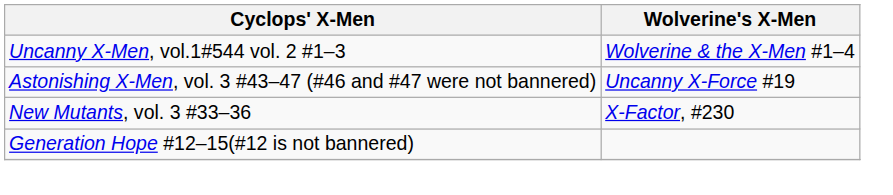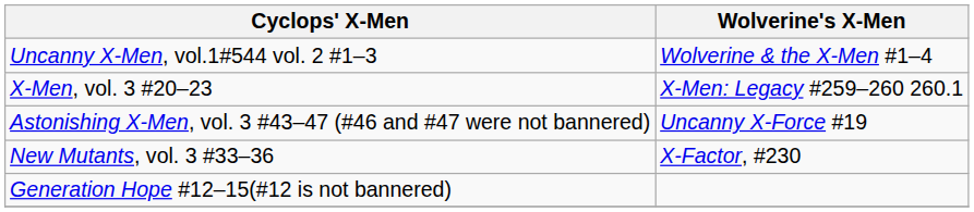+ row: X-Men, vol. 3 #20–23 | X-Men: Legacy #259–260 260.1
